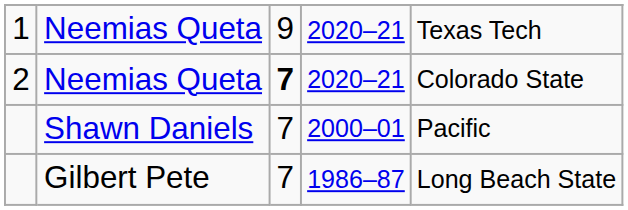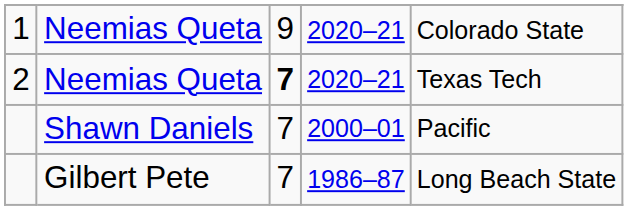1 | column 5: Texas Tech -> Colorado State
2 | column 5: Colorado State -> Texas Tech
